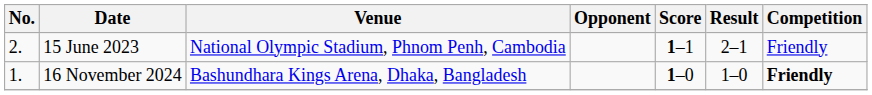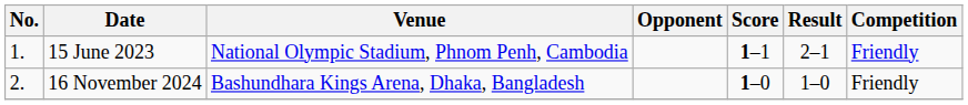15 June 2023 | No.: 2. -> 1.
16 November 2024 | No.: 1. -> 2.
16 November 2024 | Competition: bold -> normal
